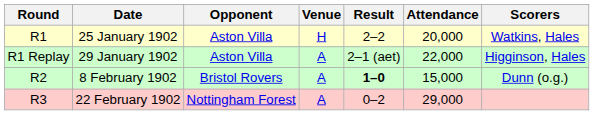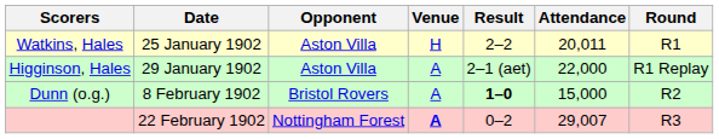columns swapped: Round <-> Scorers
25 January 1902 | Attendance: 20,000 -> 20,011
22 February 1902 | Venue: normal -> bold
22 February 1902 | Attendance: 29,000 -> 29,007
